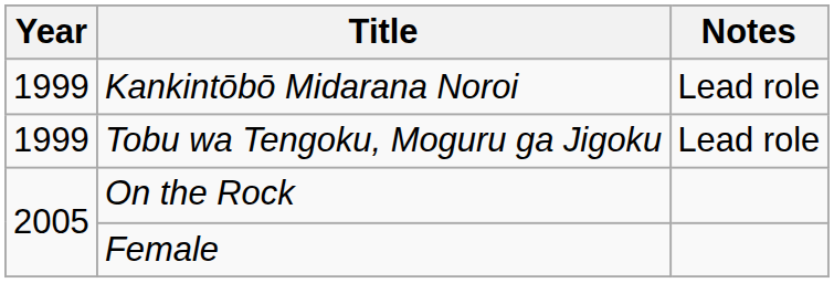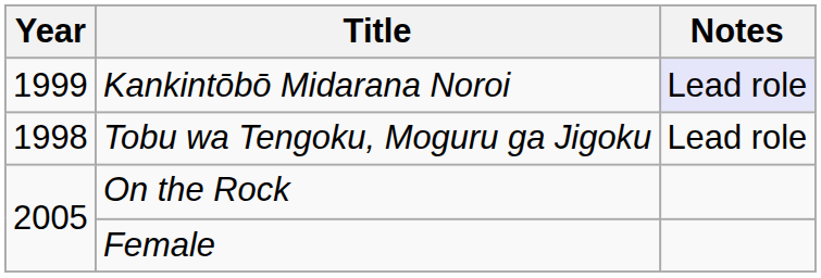Kankintōbō Midarana Noroi | Notes: no background -> lavender background
Tobu wa Tengoku, Moguru ga Jigoku | Year: 1999 -> 1998
